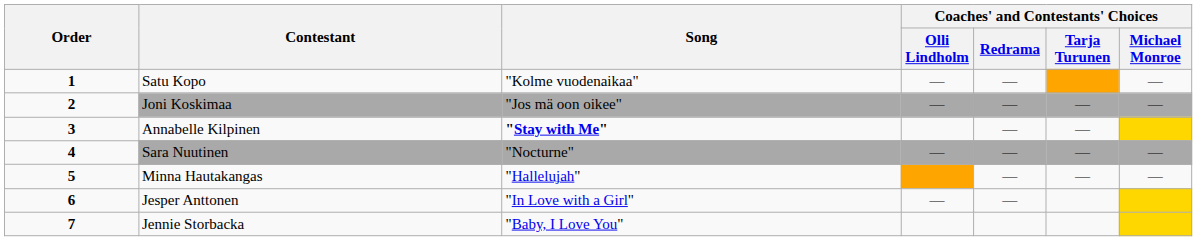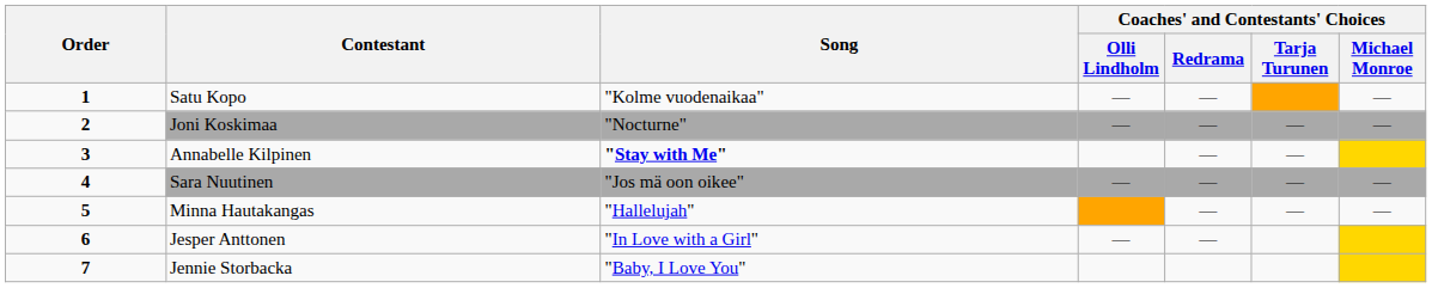Joni Koskimaa | Song: "Jos mä oon oikee" -> "Nocturne"
Sara Nuutinen | Song: "Nocturne" -> "Jos mä oon oikee"
